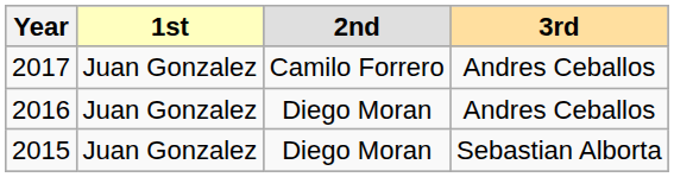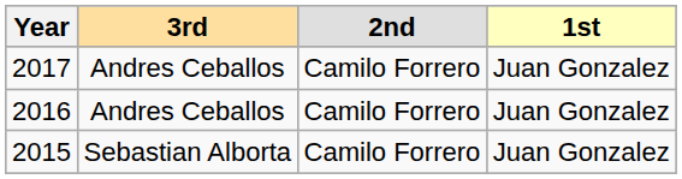columns swapped: 1st <-> 3rd
2016 | 2nd: Diego Moran -> Camilo Forrero
2015 | 2nd: Diego Moran -> Camilo Forrero
